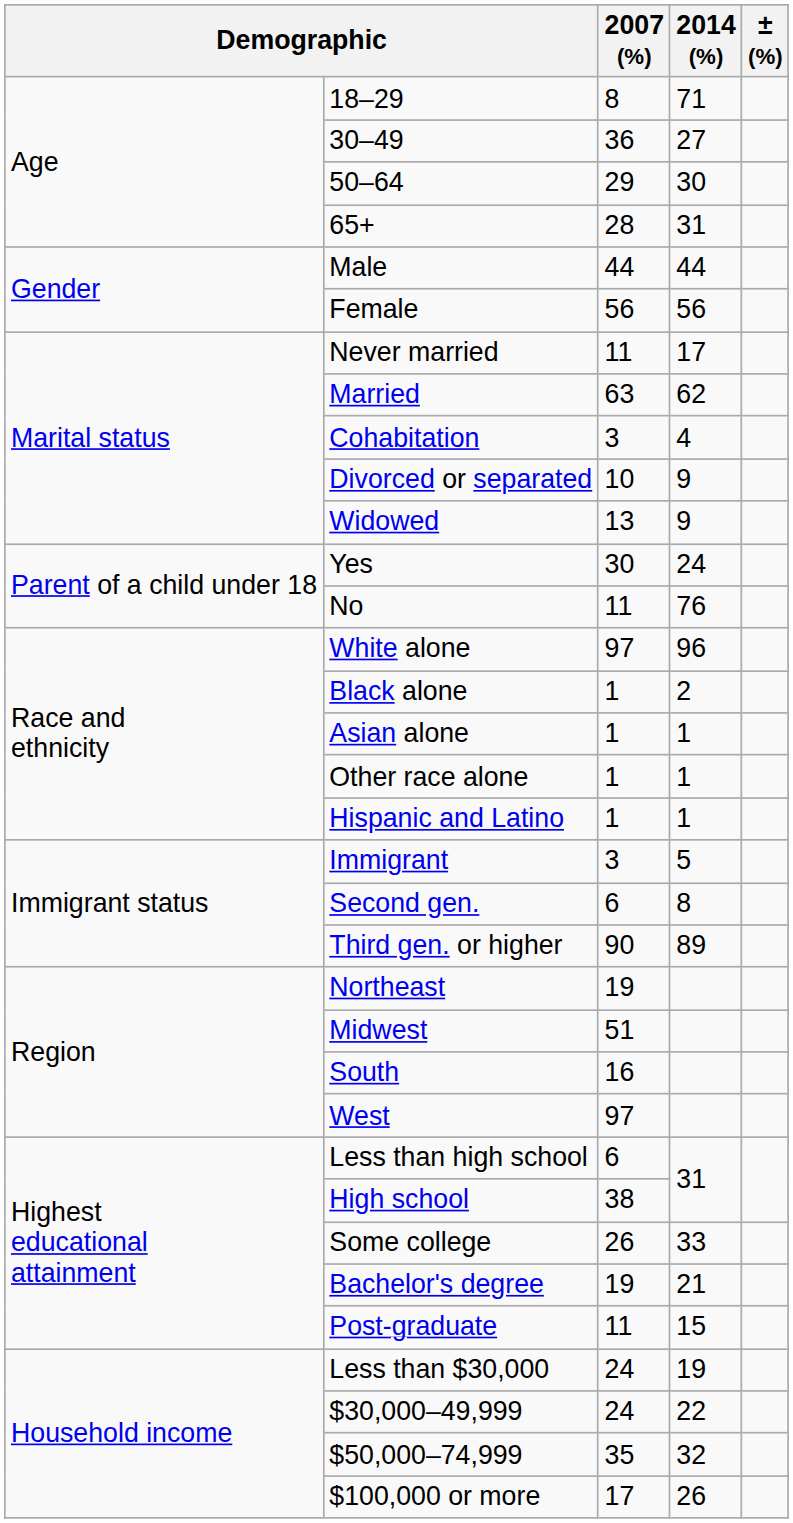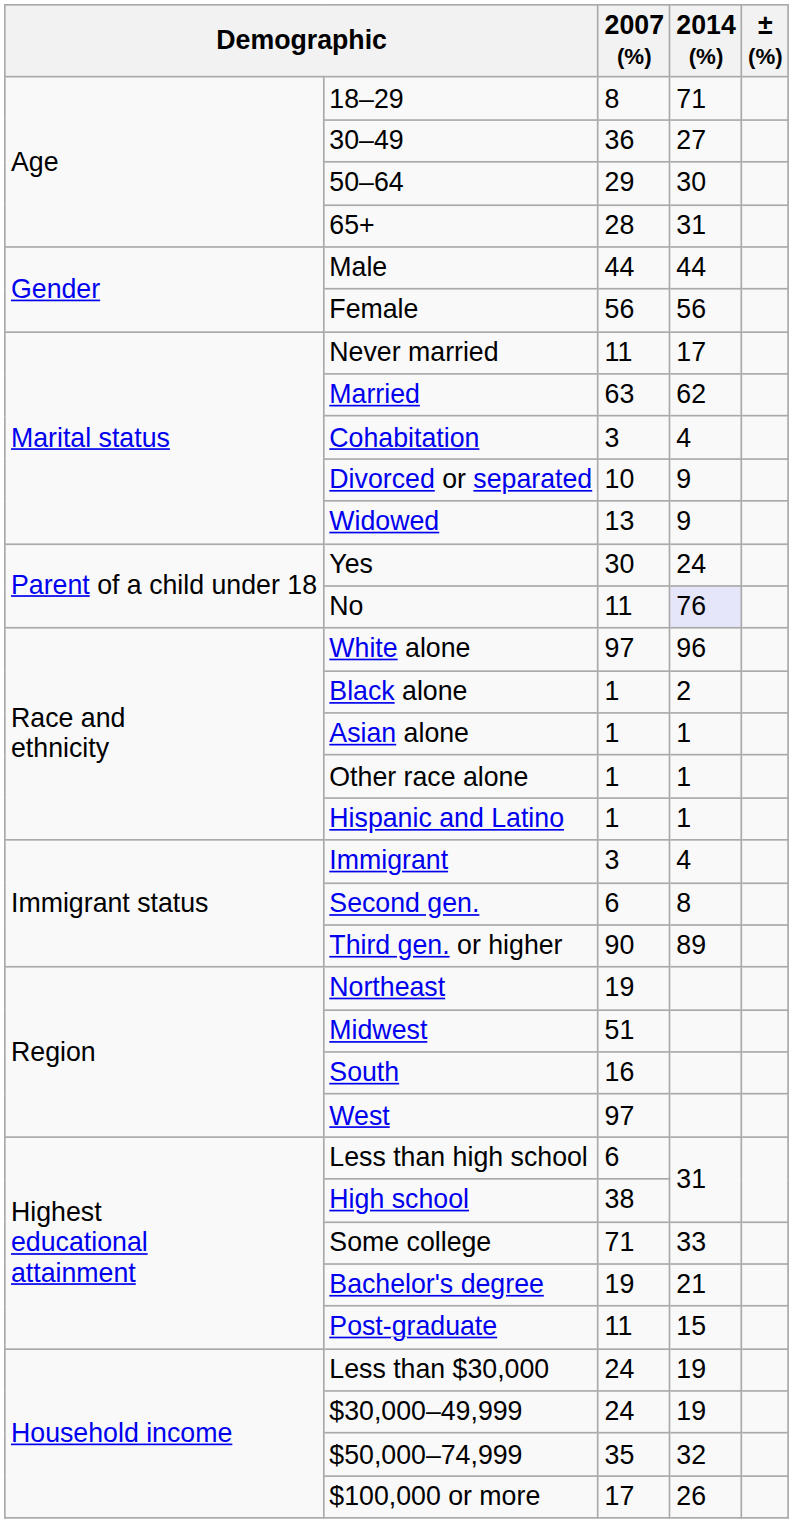No | 2014 (%): no background -> lavender background
Immigrant | 2014 (%): 5 -> 4
Some college | 2007 (%): 26 -> 71
$30,000–49,999 | 2014 (%): 22 -> 19
